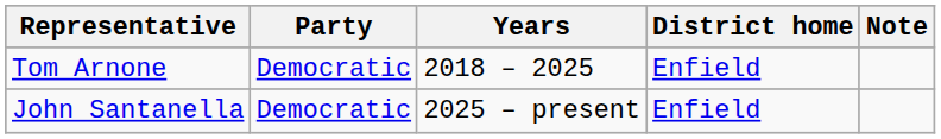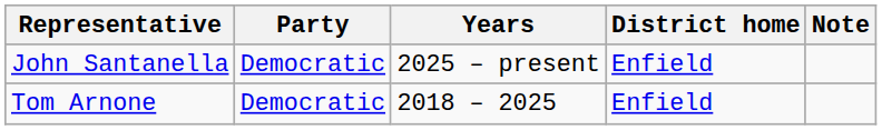rows swapped: Tom Arnone <-> John Santanella
